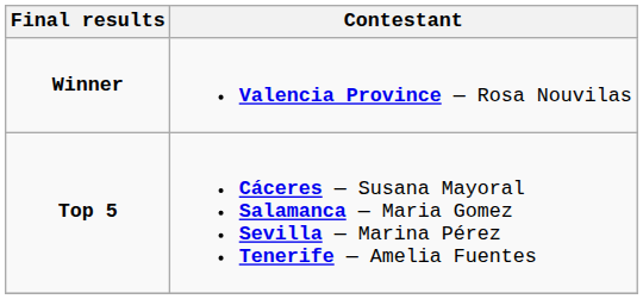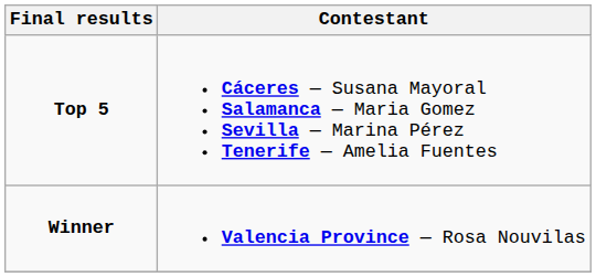rows swapped: Winner <-> Top 5
